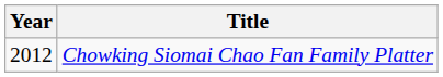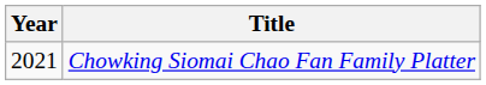Chowking Siomai Chao Fan Family Platter | Year: 2012 -> 2021
